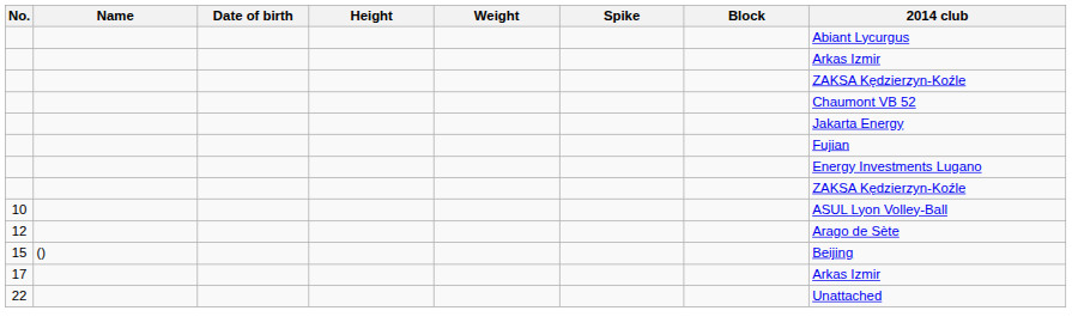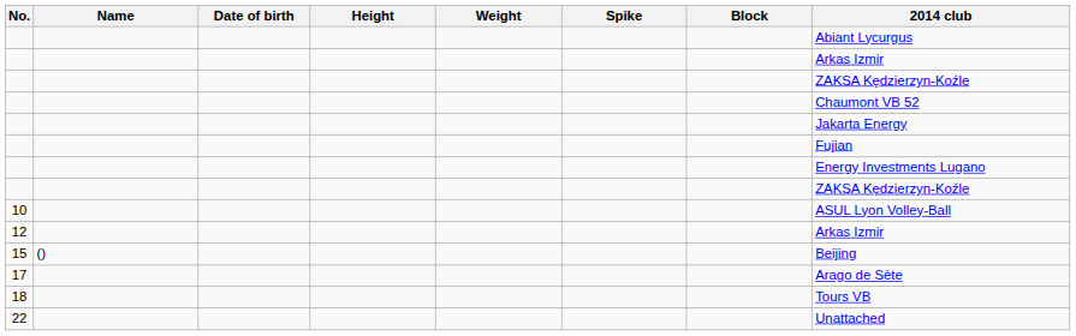12 | 2014 club: Arago de Sète -> Arkas Izmir
17 | 2014 club: Arkas Izmir -> Arago de Sète
+ row: 18 | Tours VB
